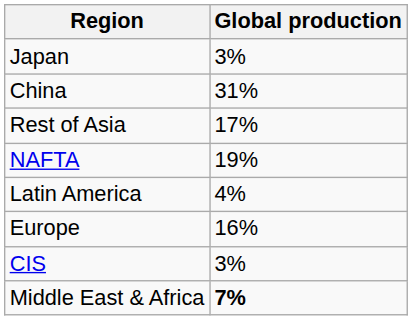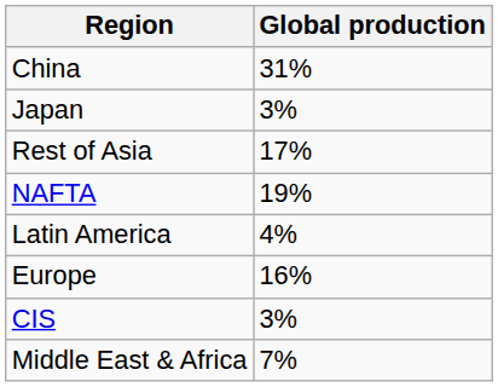rows swapped: China <-> Japan
Middle East & Africa | Global production: bold -> normal
